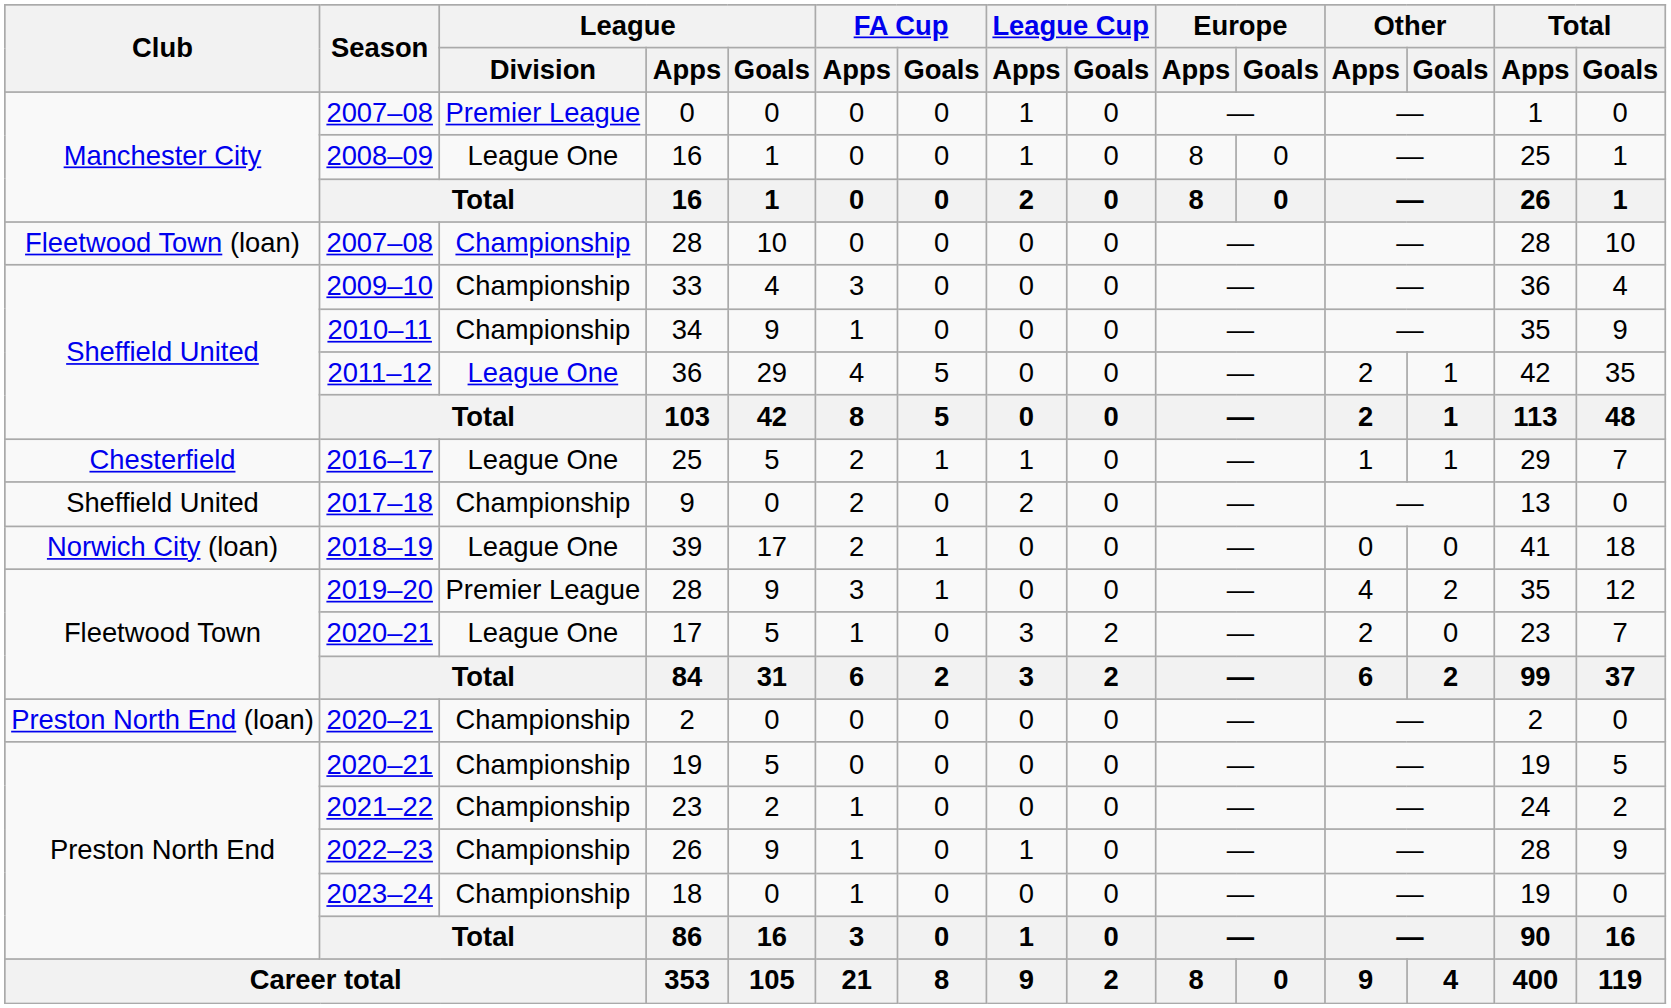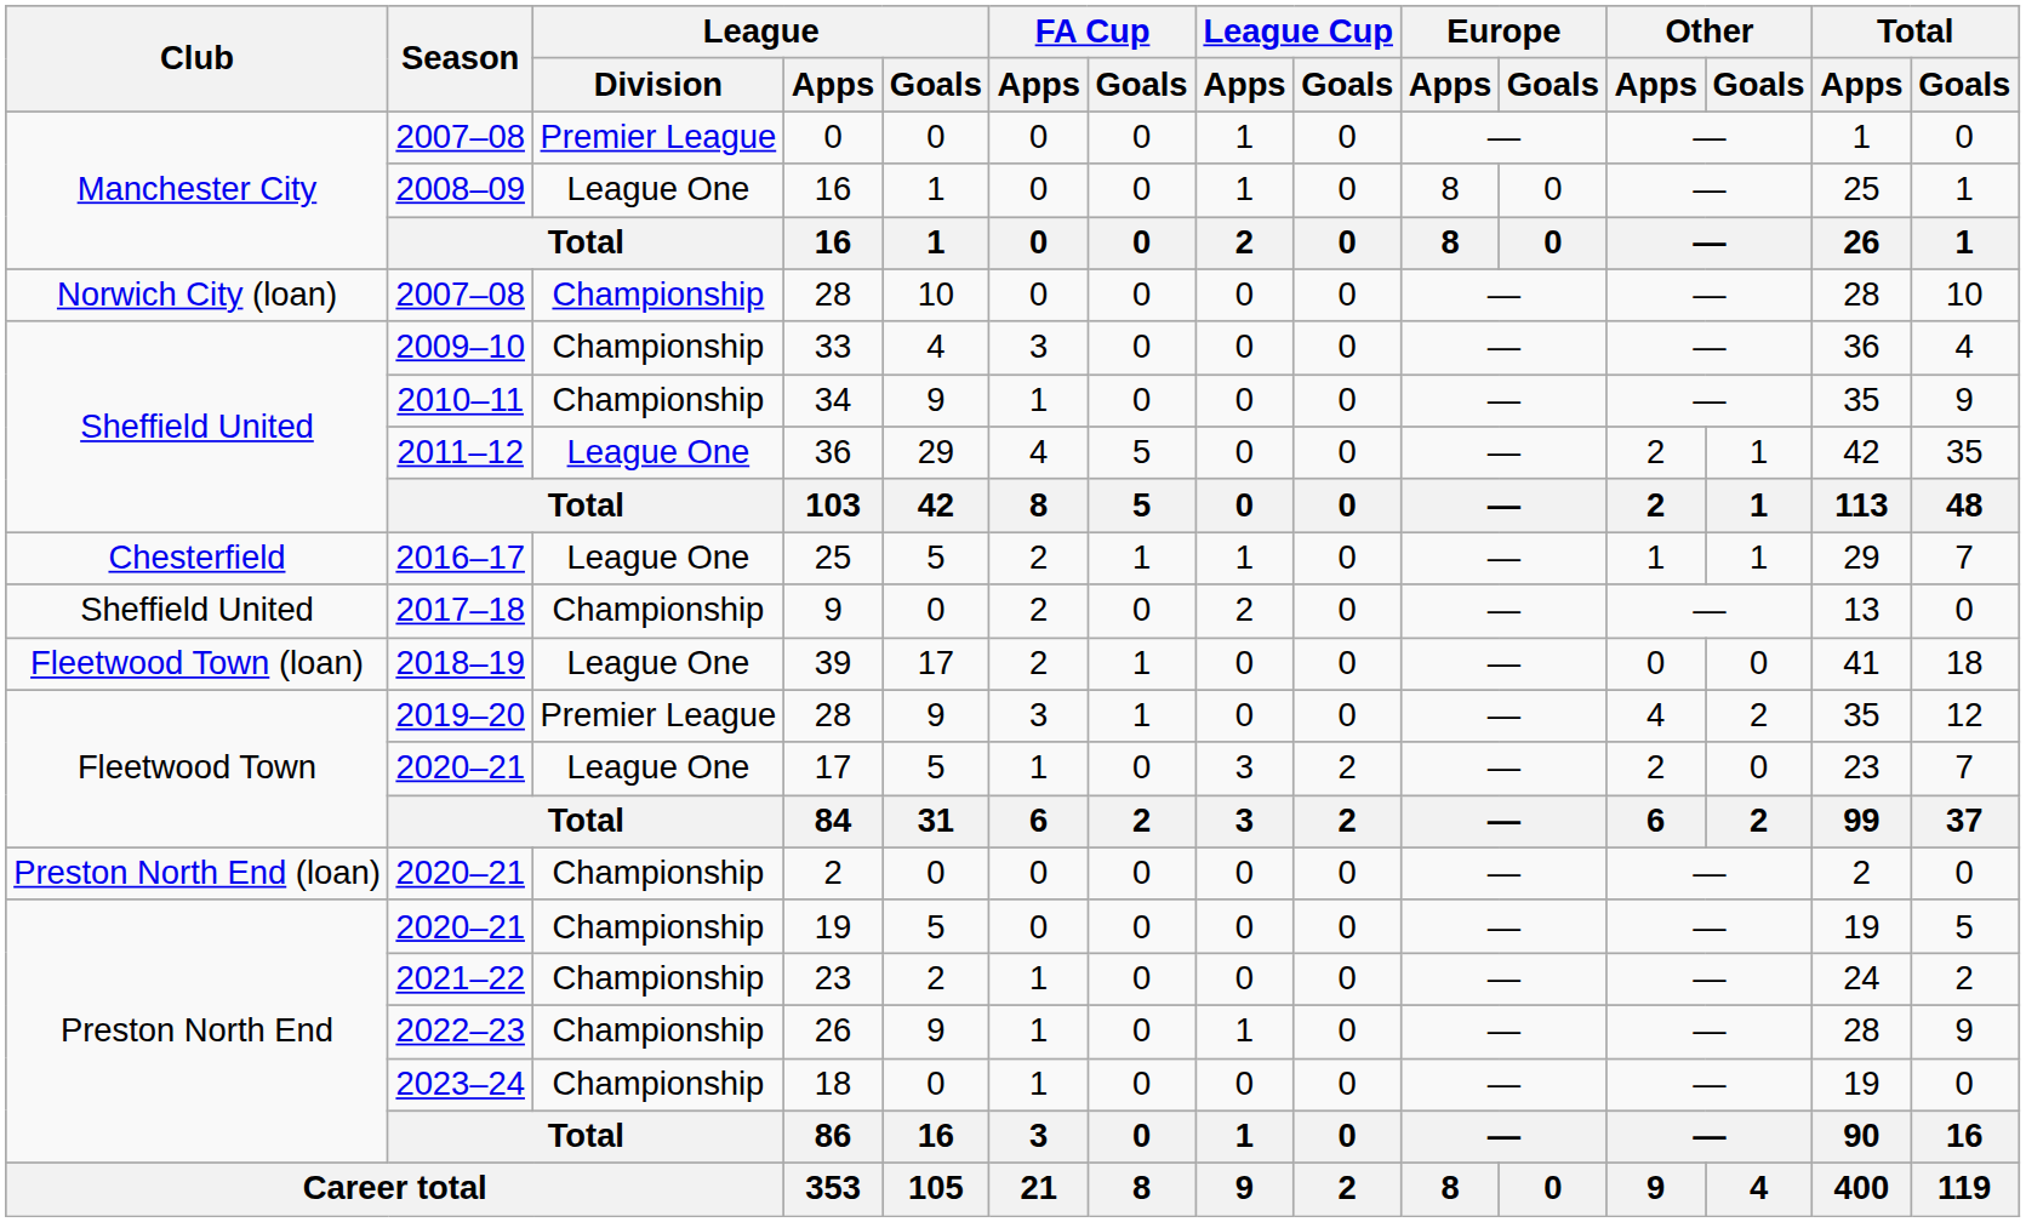2007–08 / 28 | Club: Fleetwood Town (loan) -> Norwich City (loan)
39 | Club: Norwich City (loan) -> Fleetwood Town (loan)
